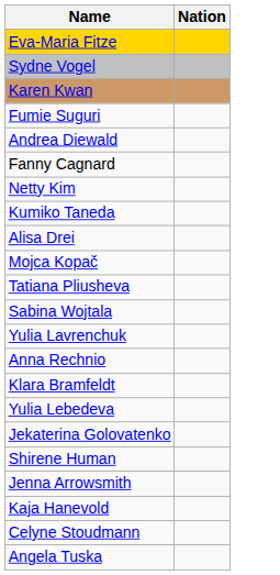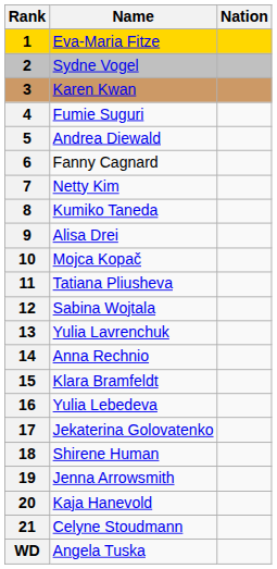+ column: Rank | 1 | 2 | 3 | 4 | 5 | 6 | 7 | 8 | 9 | 10 | 11 | 12 | 13 | 14 | 15 | 16 | 17 | 18 | 19 | 20 | 21 | WD
